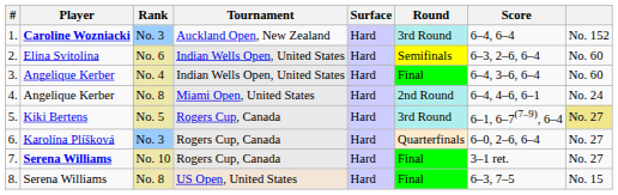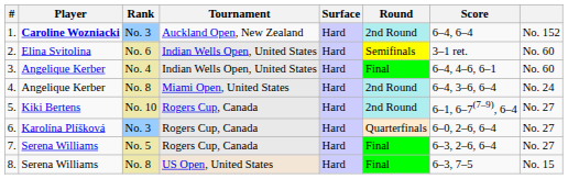1. | Round: 3rd Round -> 2nd Round
2. | Score: 6–3, 2–6, 6–4 -> 3–1 ret.
3. | Score: 6–4, 3–6, 6–4 -> 6–4, 4–6, 6–1
4. | Score: 6–4, 4–6, 6–1 -> 6–4, 3–6, 6–4
5. | Rank: No. 5 -> No. 10
5. | Round: 3rd Round -> 2nd Round
5. | column 8: khaki background -> no background
7. | Player: bold -> normal
7. | Rank: No. 10 -> No. 5
7. | Score: 3–1 ret. -> 6–3, 2–6, 6–4
